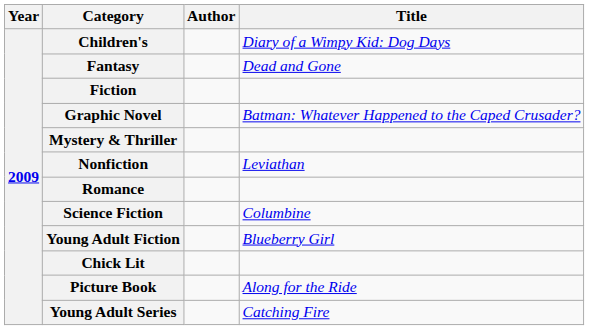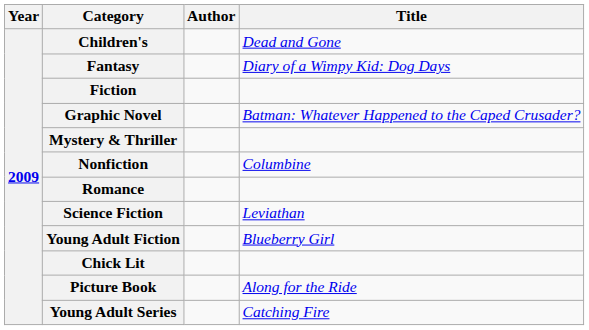Children's | Title: Diary of a Wimpy Kid: Dog Days -> Dead and Gone
Fantasy | Title: Dead and Gone -> Diary of a Wimpy Kid: Dog Days
Nonfiction | Title: Leviathan -> Columbine
Science Fiction | Title: Columbine -> Leviathan
